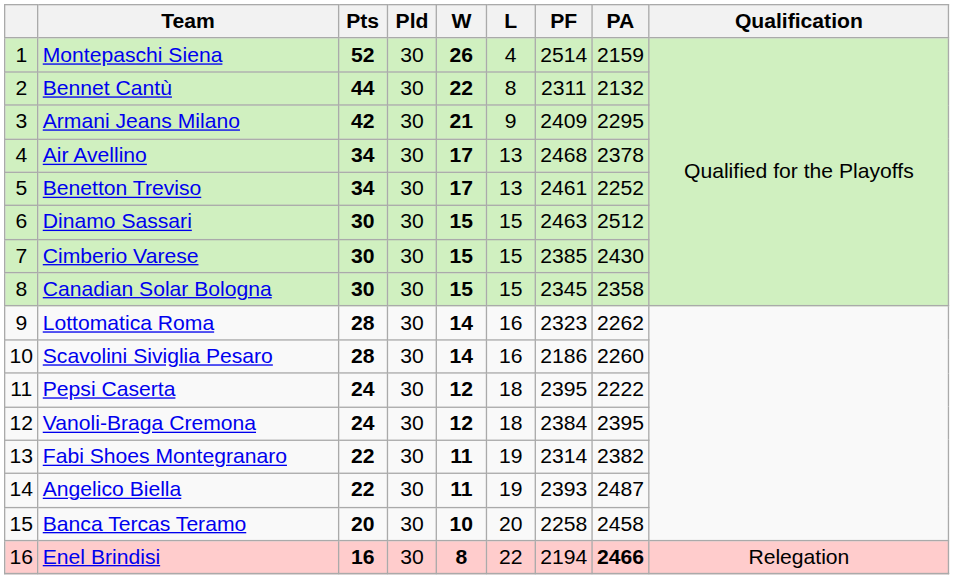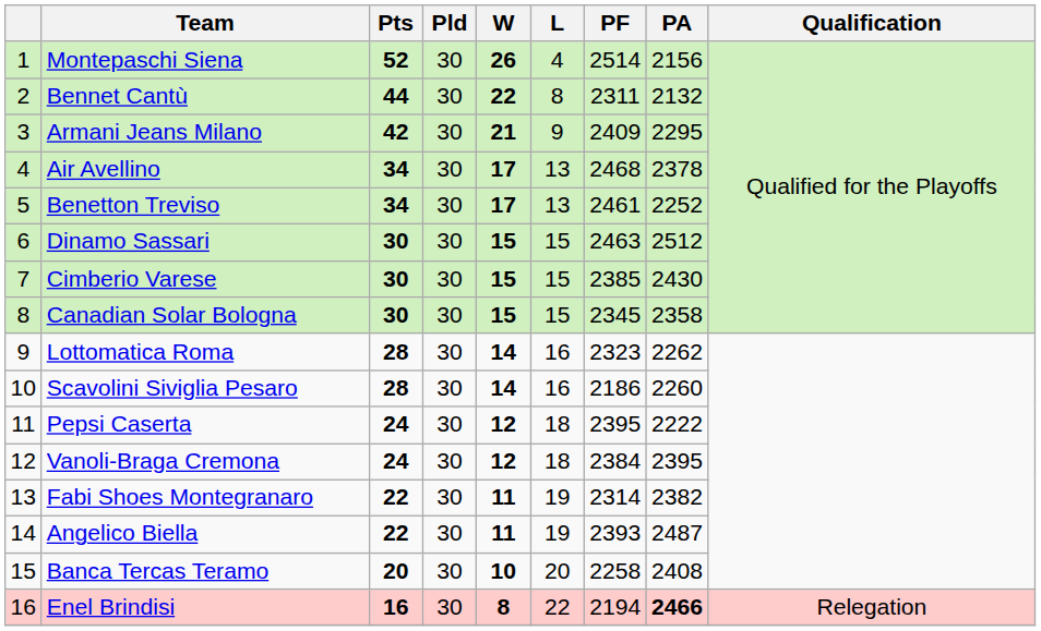Montepaschi Siena | PA: 2159 -> 2156
Banca Tercas Teramo | PA: 2458 -> 2408
